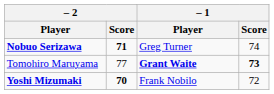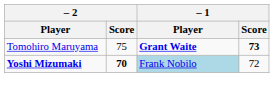- row: Nobuo Serizawa | 71 | Greg Turner | 74
Tomohiro Maruyama | – 2 / Score: 77 -> 75
Yoshi Mizumaki | – 1 / Player: no background -> lightblue background
